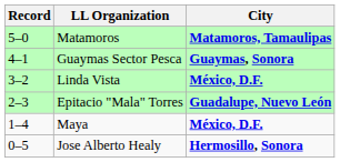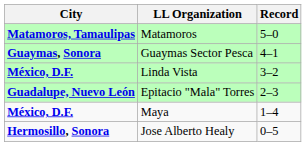columns swapped: City <-> Record
